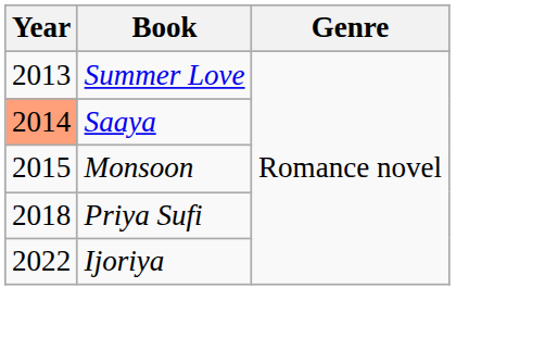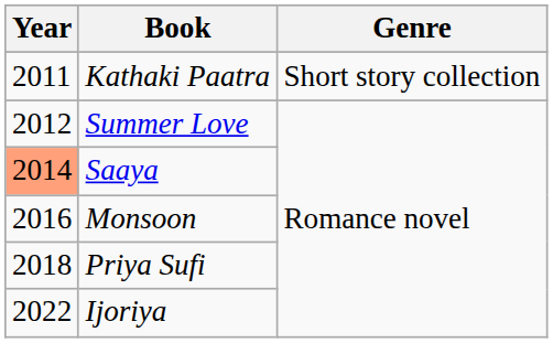+ row: 2011 | Kathaki Paatra | Short story collection
Summer Love | Year: 2013 -> 2012
Monsoon | Year: 2015 -> 2016
